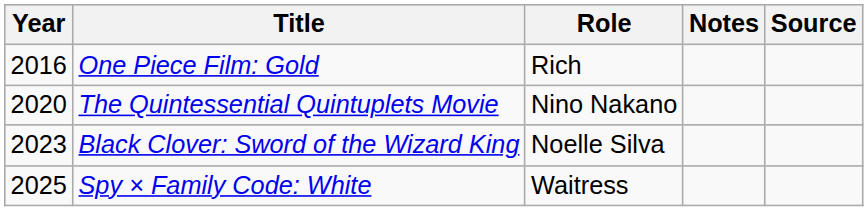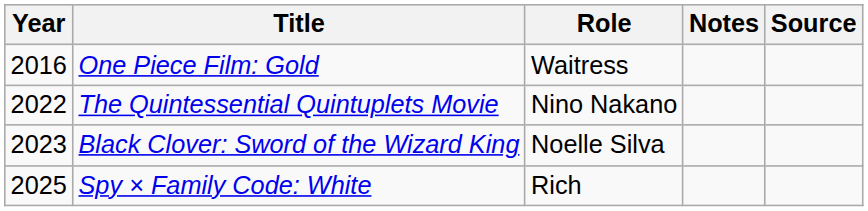One Piece Film: Gold | Role: Rich -> Waitress
The Quintessential Quintuplets Movie | Year: 2020 -> 2022
Spy × Family Code: White | Role: Waitress -> Rich
